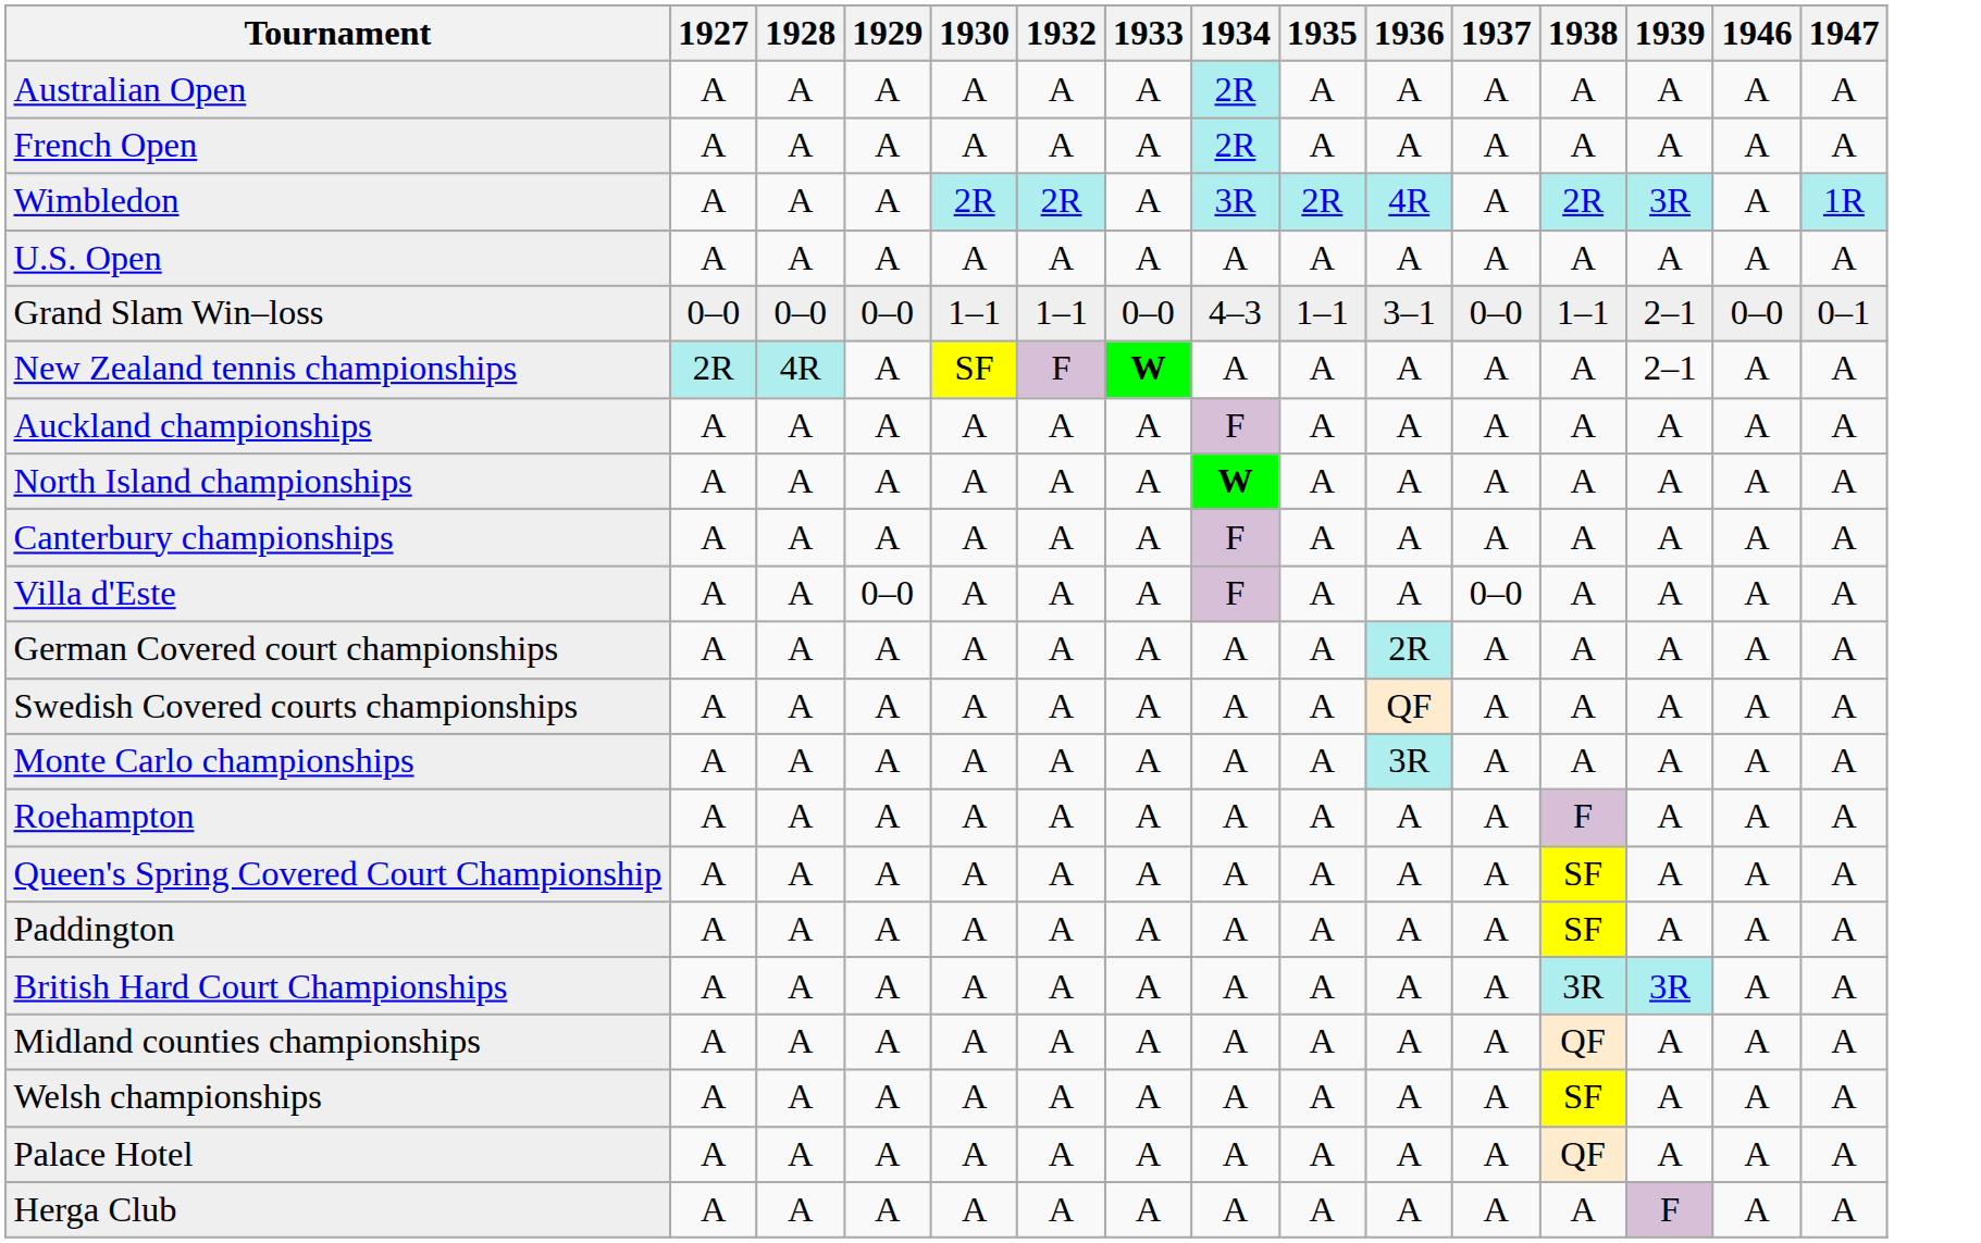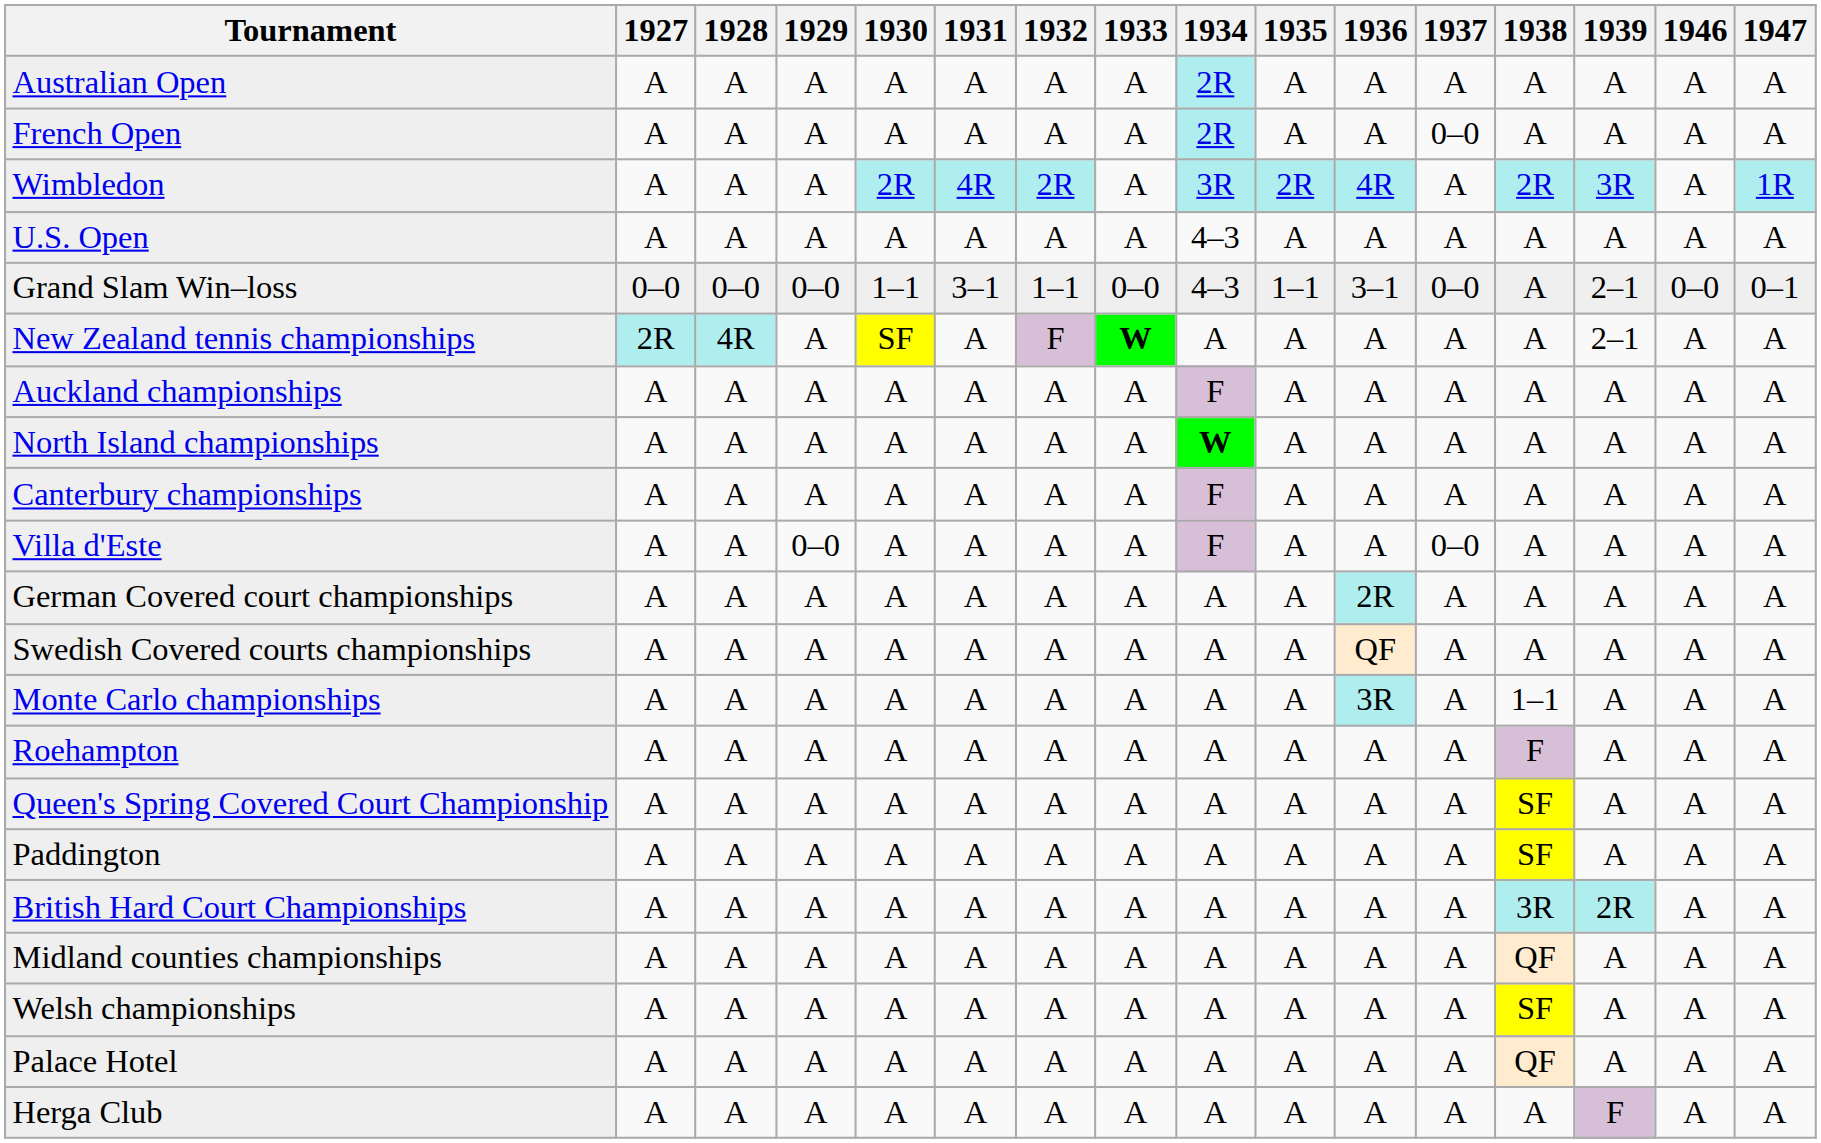+ column: 1931 | A | A | 4R | A | 3–1 | A | A | A | A | A | A | A | A | A | A | A | A | A | A | A | A
French Open | 1937: A -> 0–0
U.S. Open | 1934: A -> 4–3
Grand Slam Win–loss | 1938: 1–1 -> A
Monte Carlo championships | 1938: A -> 1–1
British Hard Court Championships | 1939: 3R -> 2R
